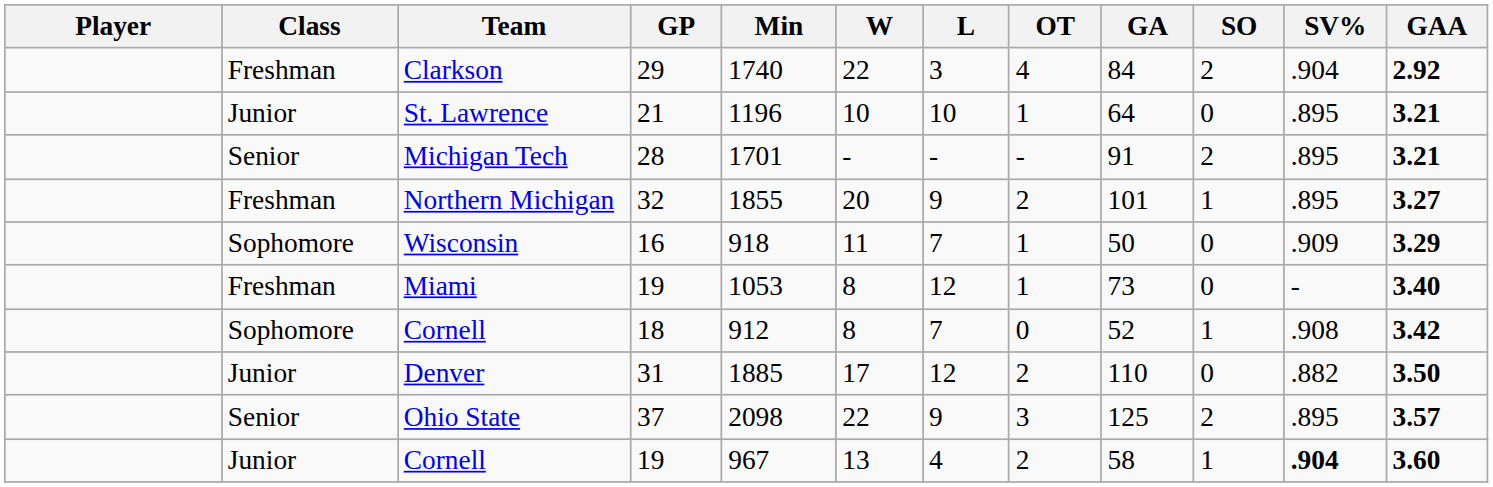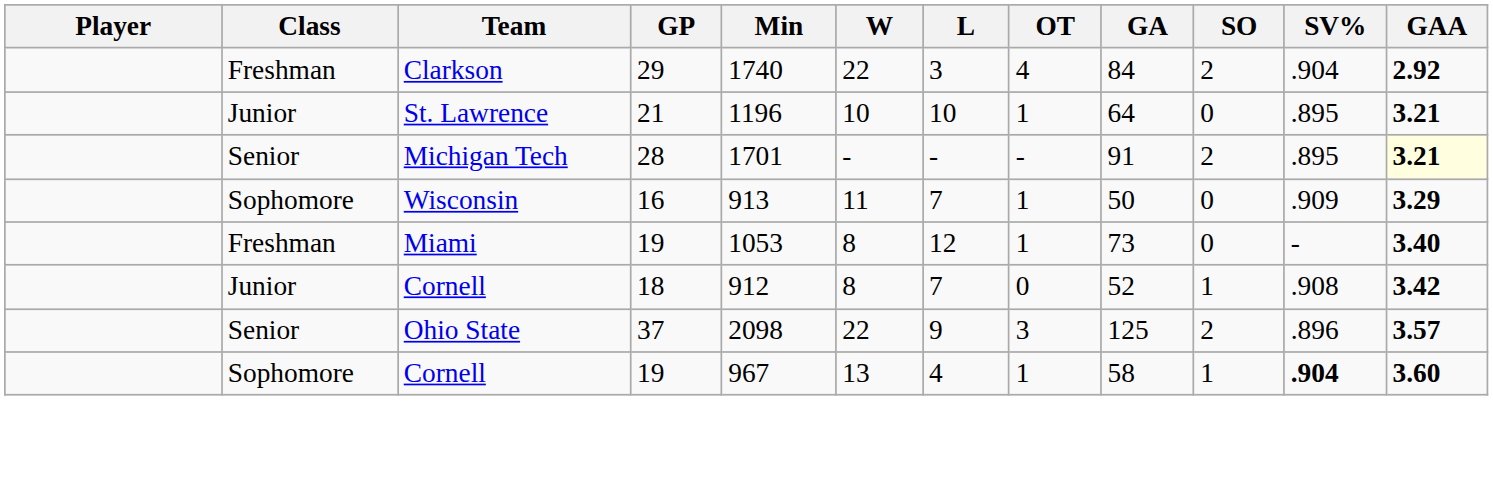Michigan Tech | GAA: no background -> lightyellow background
- row: Freshman | Northern Michigan | 32 | 1855 | 20 | 9 | 2 | 101 | 1 | .895 | 3.27
Wisconsin | Min: 918 -> 913
Cornell / 18 | Class: Sophomore -> Junior
- row: Junior | Denver | 31 | 1885 | 17 | 12 | 2 | 110 | 0 | .882 | 3.50
Ohio State | SV%: .895 -> .896
Cornell / 19 | Class: Junior -> Sophomore
Cornell / 19 | OT: 2 -> 1
